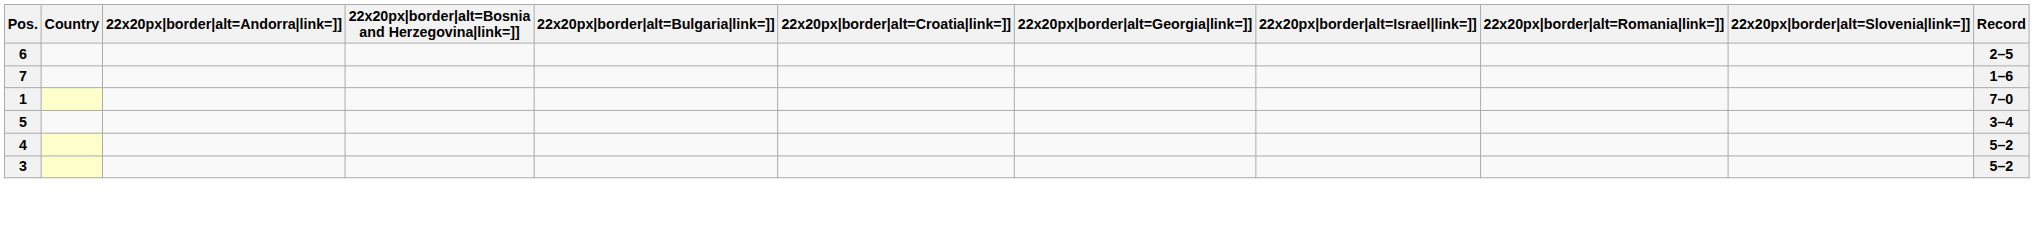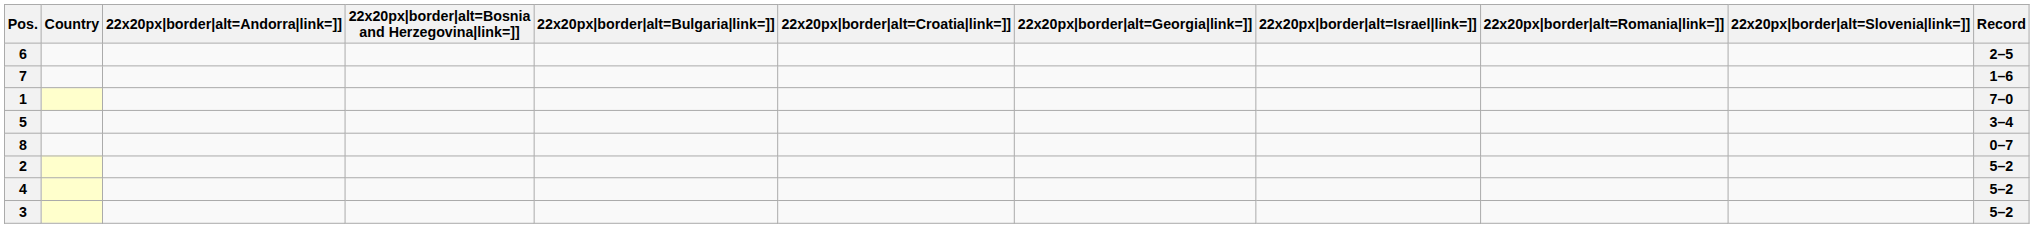+ row: 8 | 0–7
+ row: 2 | 5–2
